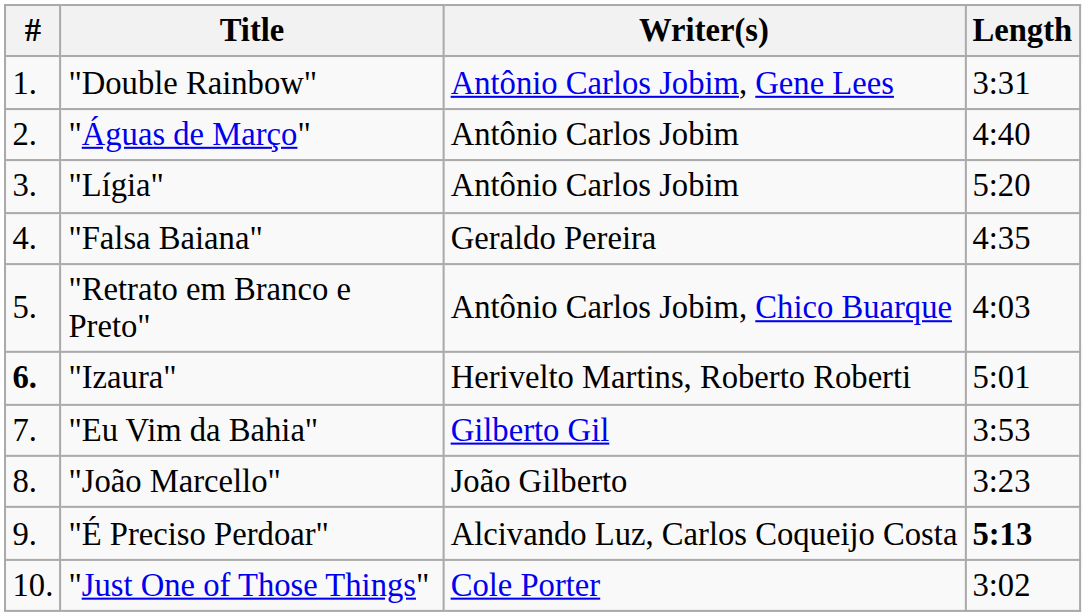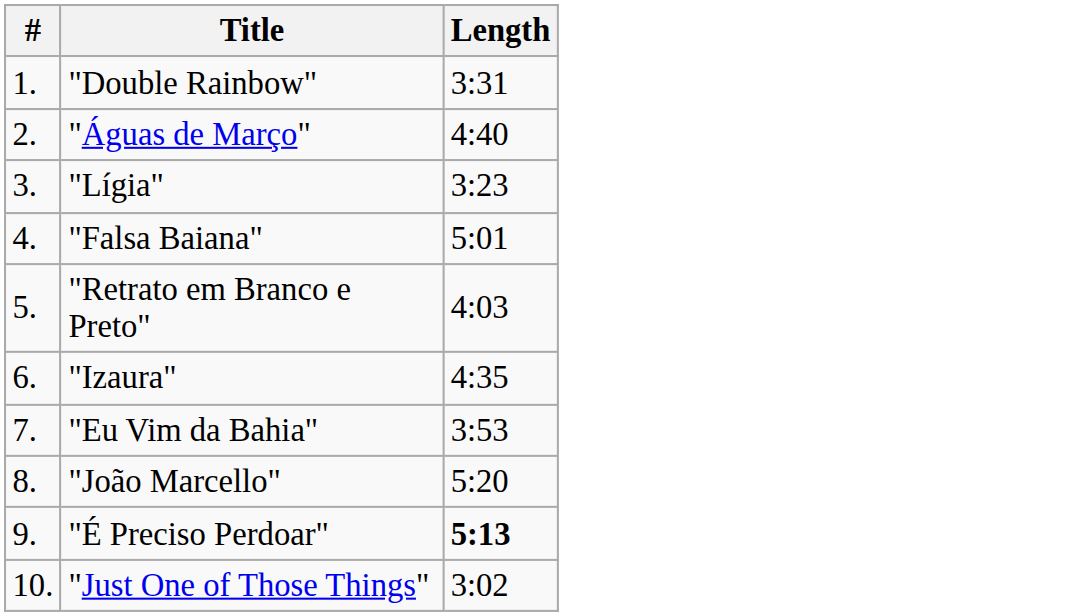- column: Writer(s) | Antônio Carlos Jobim, Gene Lees | Antônio Carlos Jobim | Antônio Carlos Jobim | Geraldo Pereira | Antônio Carlos Jobim, Chico Buarque | Herivelto Martins, Roberto Roberti | Gilberto Gil | João Gilberto | Alcivando Luz, Carlos Coqueijo Costa | Cole Porter
"Lígia" | Length: 5:20 -> 3:23
"Falsa Baiana" | Length: 4:35 -> 5:01
"Izaura" | #: bold -> normal
"Izaura" | Length: 5:01 -> 4:35
"João Marcello" | Length: 3:23 -> 5:20
